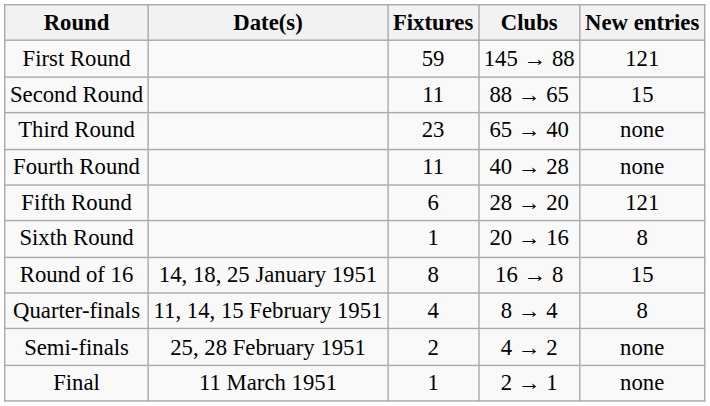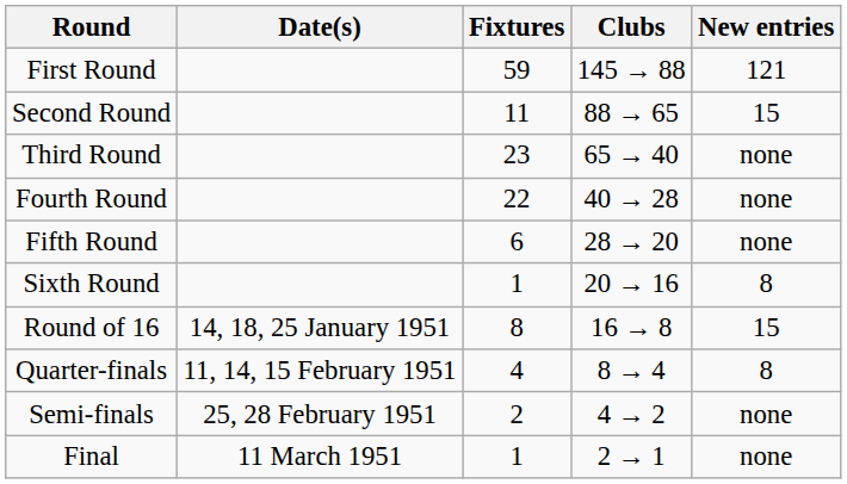Fourth Round | Fixtures: 11 -> 22
Fifth Round | New entries: 121 -> none
